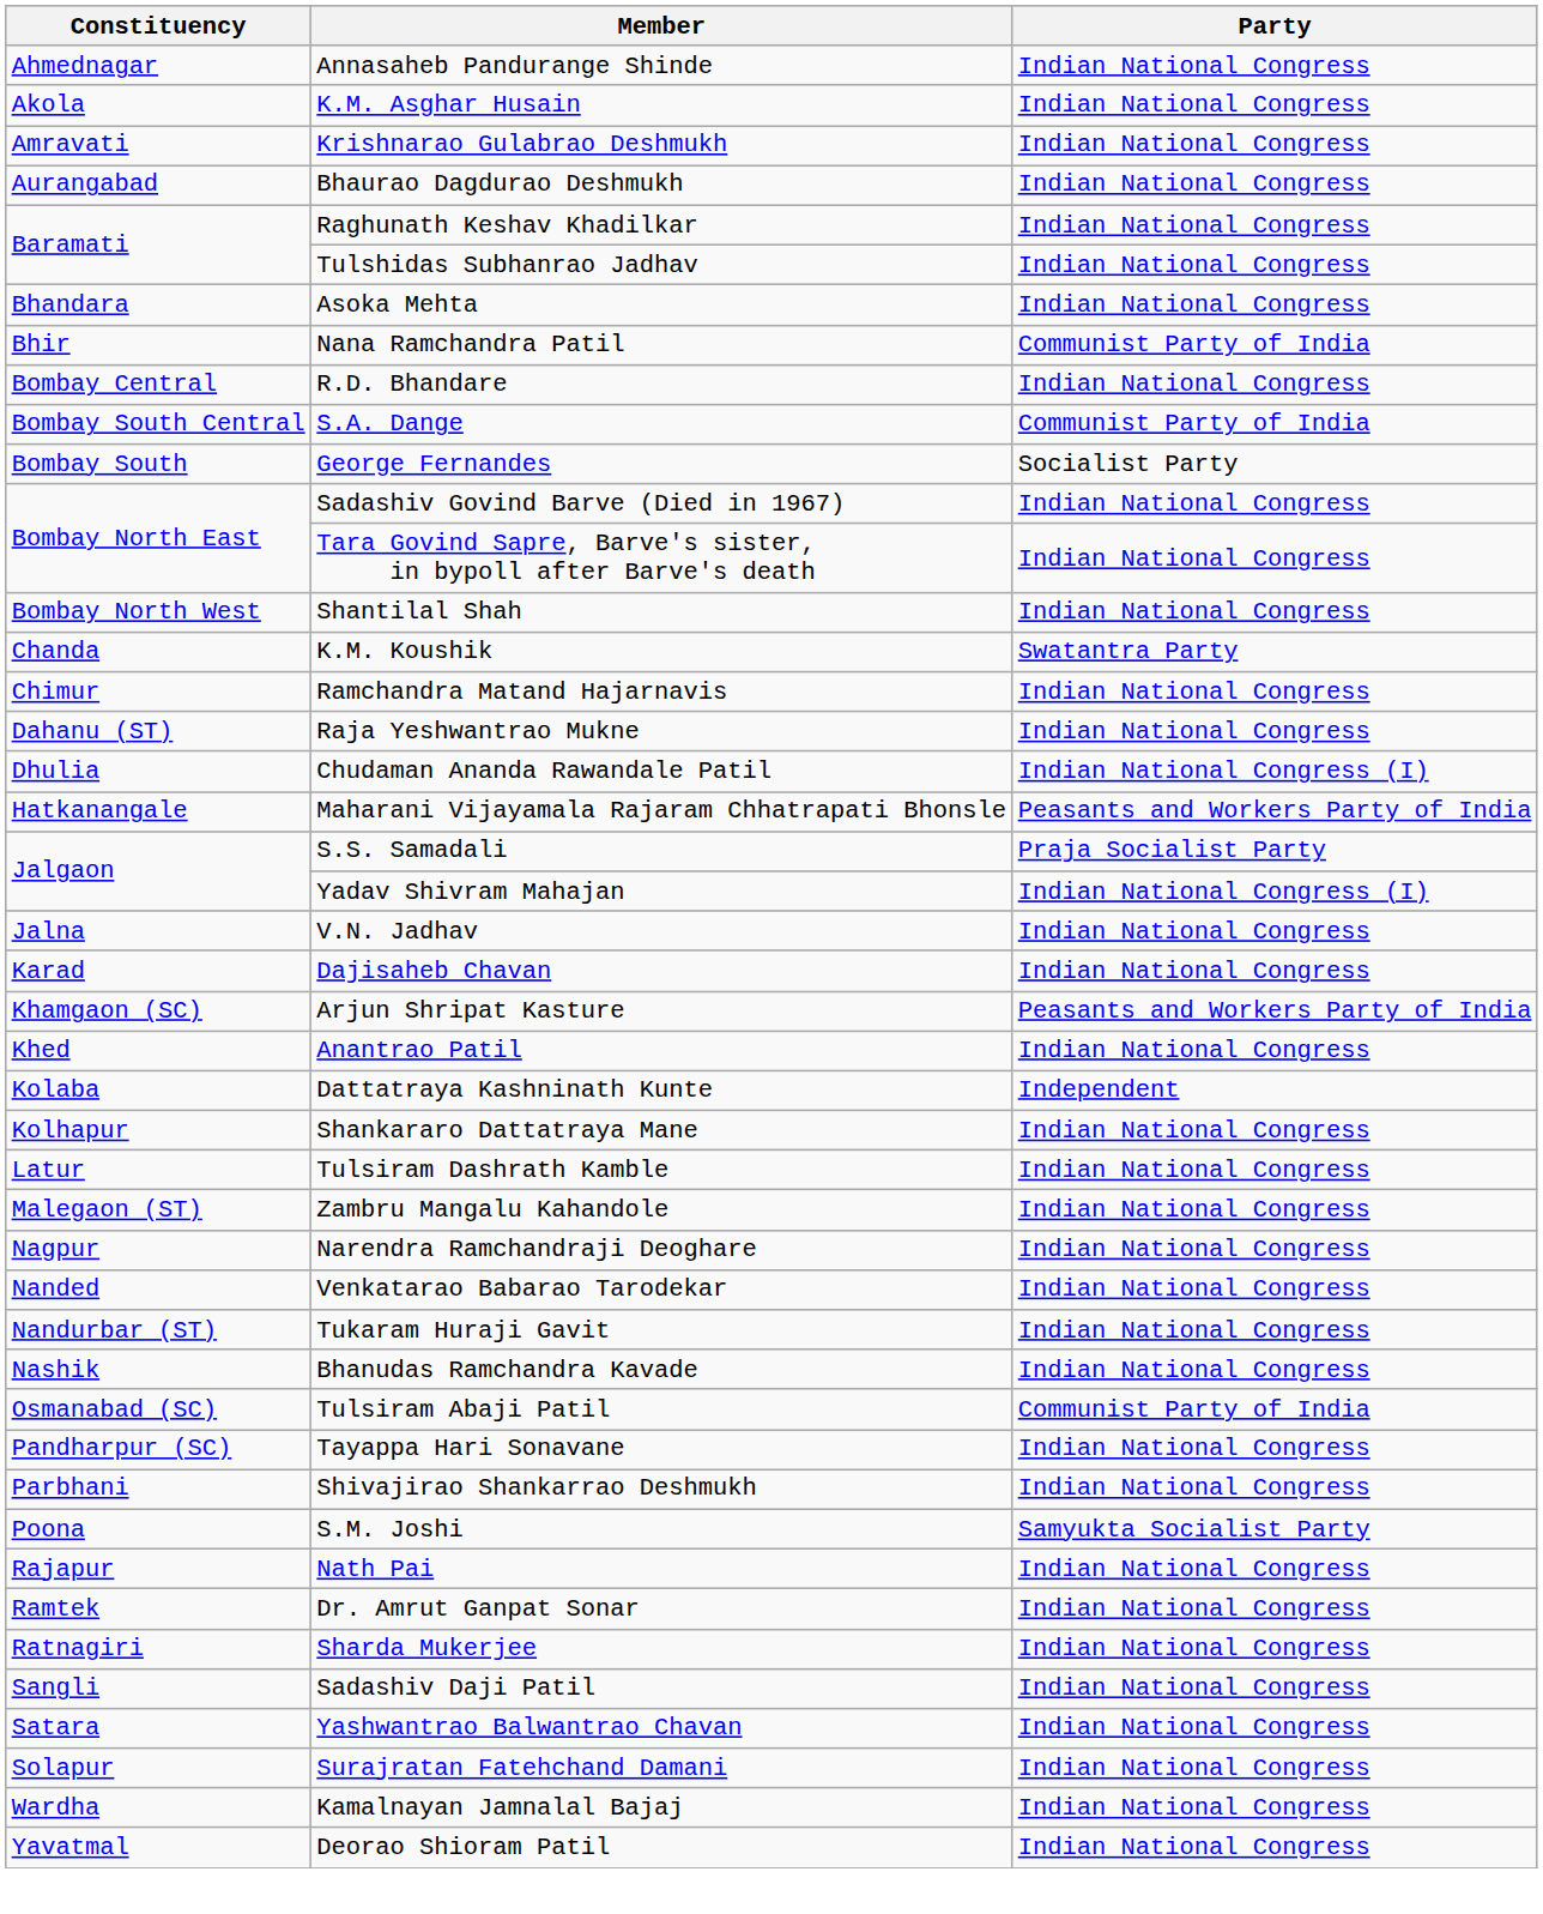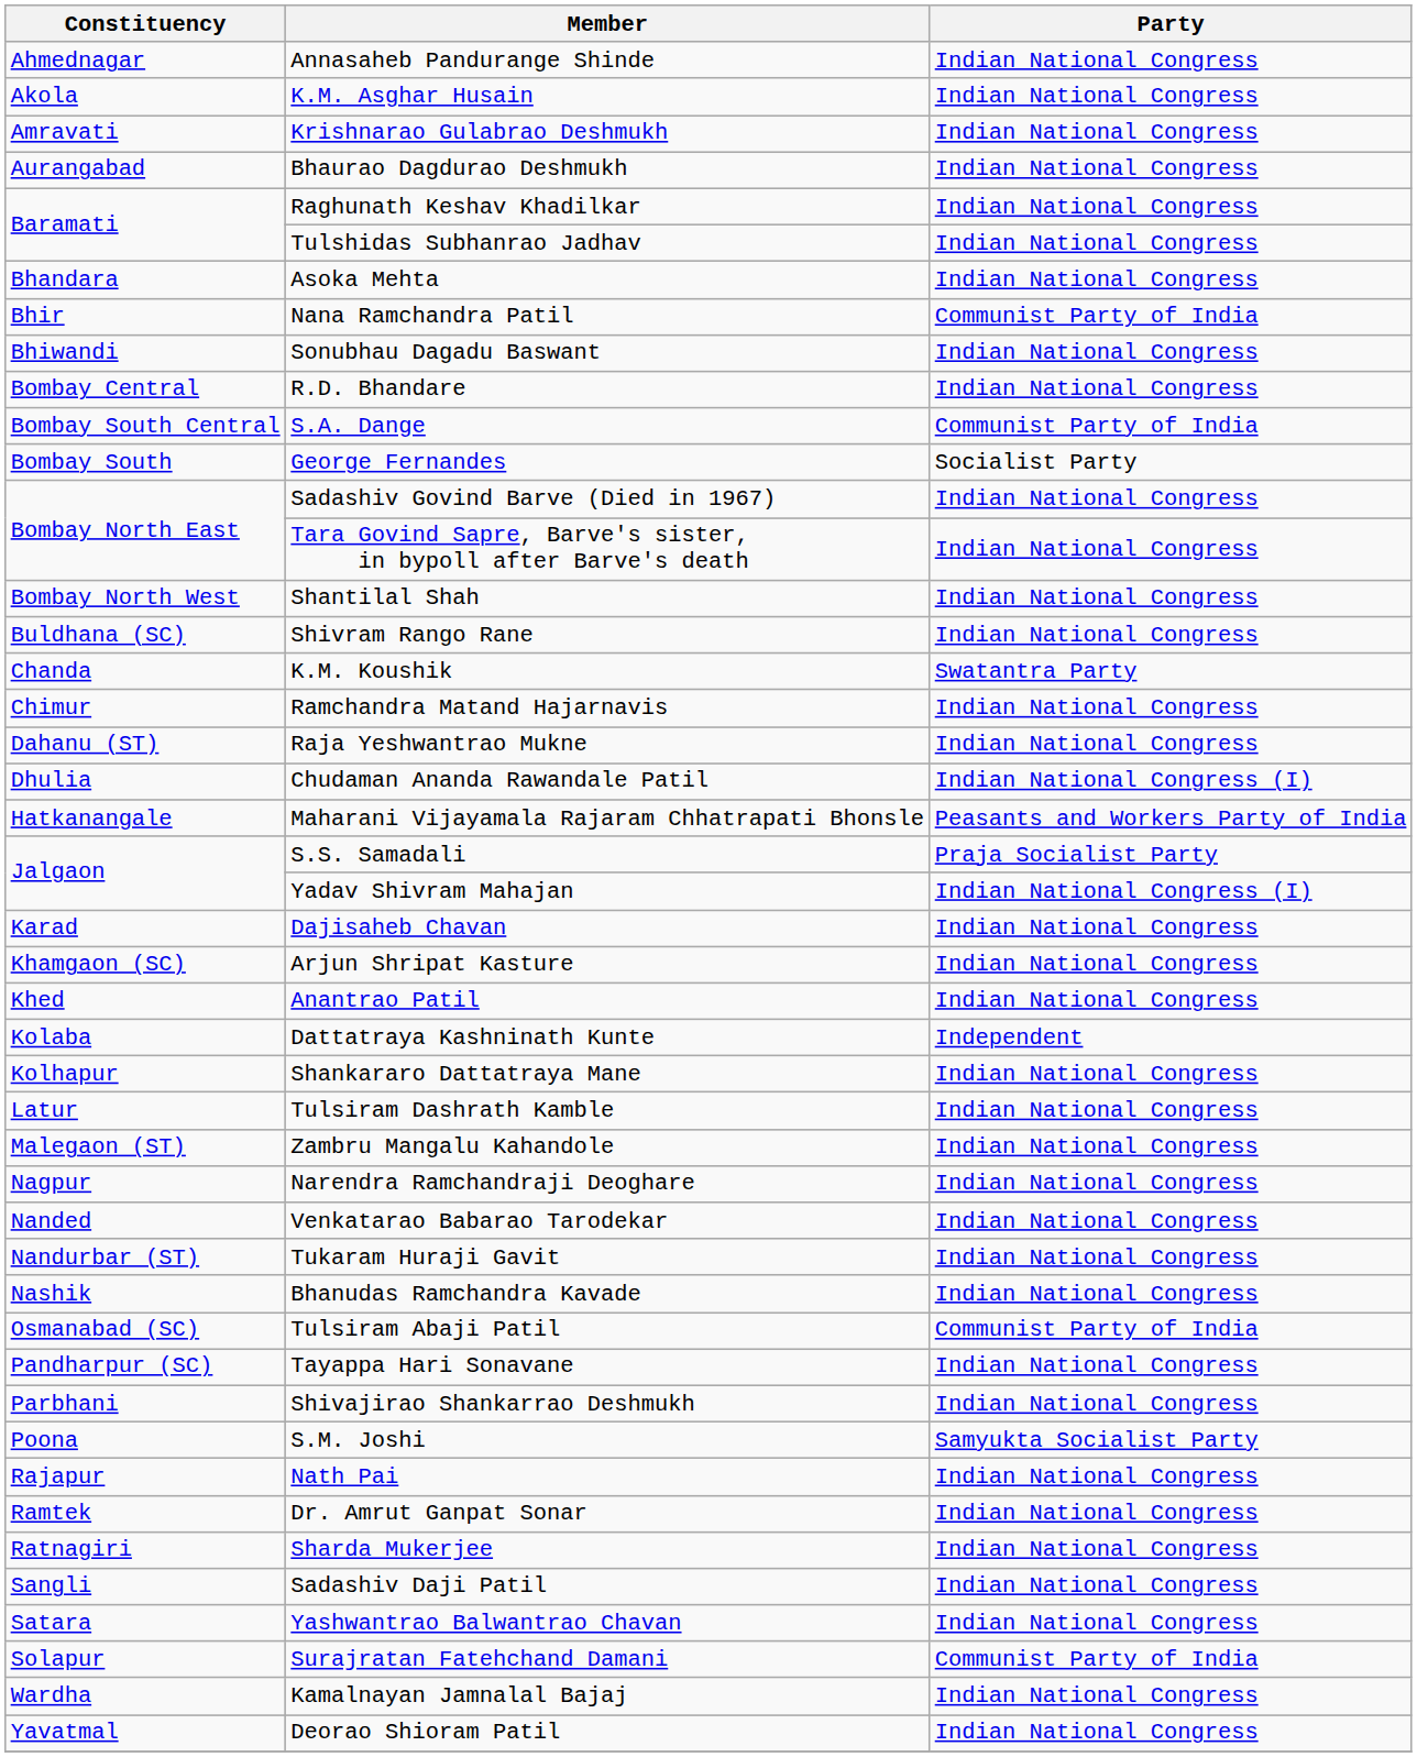+ row: Bhiwandi | Sonubhau Dagadu Baswant | Indian National Congress
+ row: Buldhana (SC) | Shivram Rango Rane | Indian National Congress
- row: Jalna | V.N. Jadhav | Indian National Congress
Arjun Shripat Kasture | Party: Peasants and Workers Party of India -> Indian National Congress
Surajratan Fatehchand Damani | Party: Indian National Congress -> Communist Party of India
